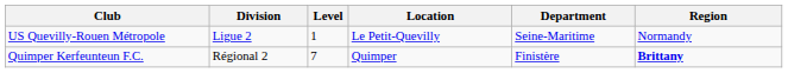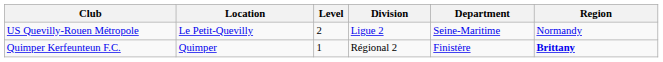columns swapped: Division <-> Location
US Quevilly-Rouen Métropole | Level: 1 -> 2
Quimper Kerfeunteun F.C. | Level: 7 -> 1
